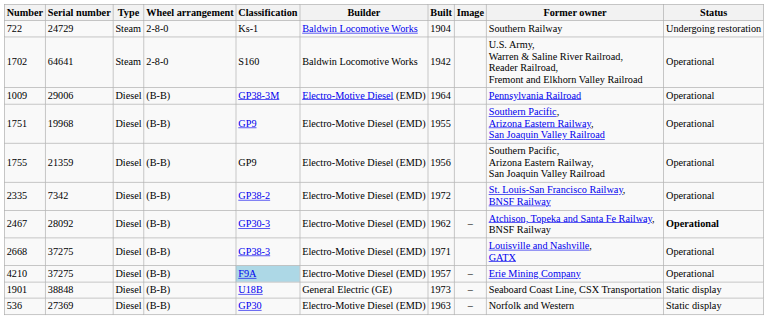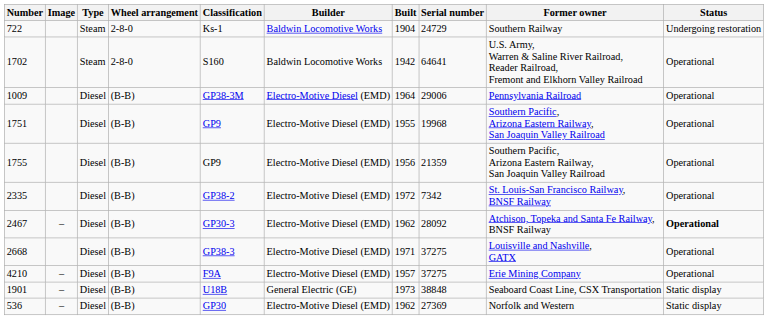columns swapped: Image <-> Serial number
4210 | Classification: lightblue background -> no background
536 | Built: 1963 -> 1962
